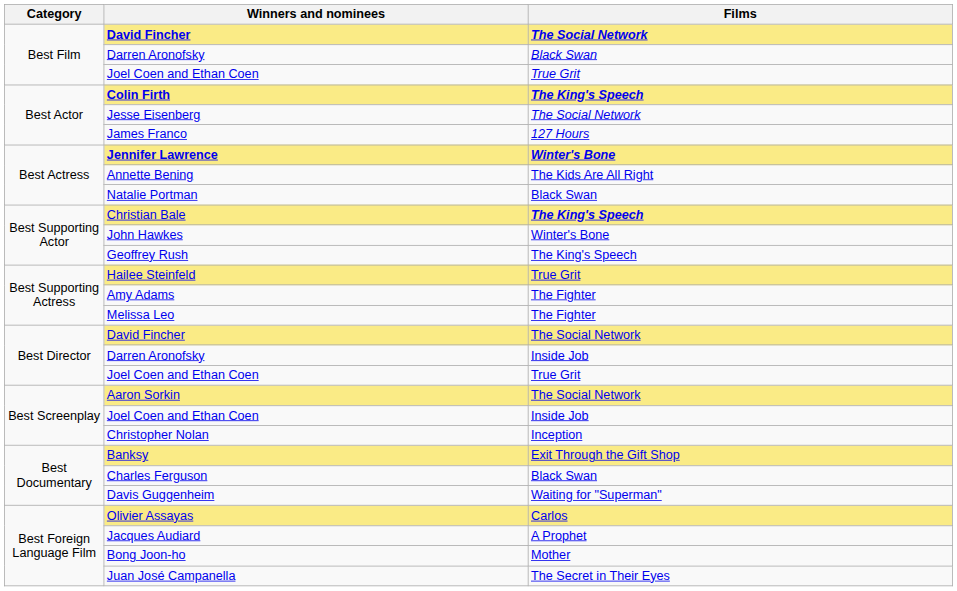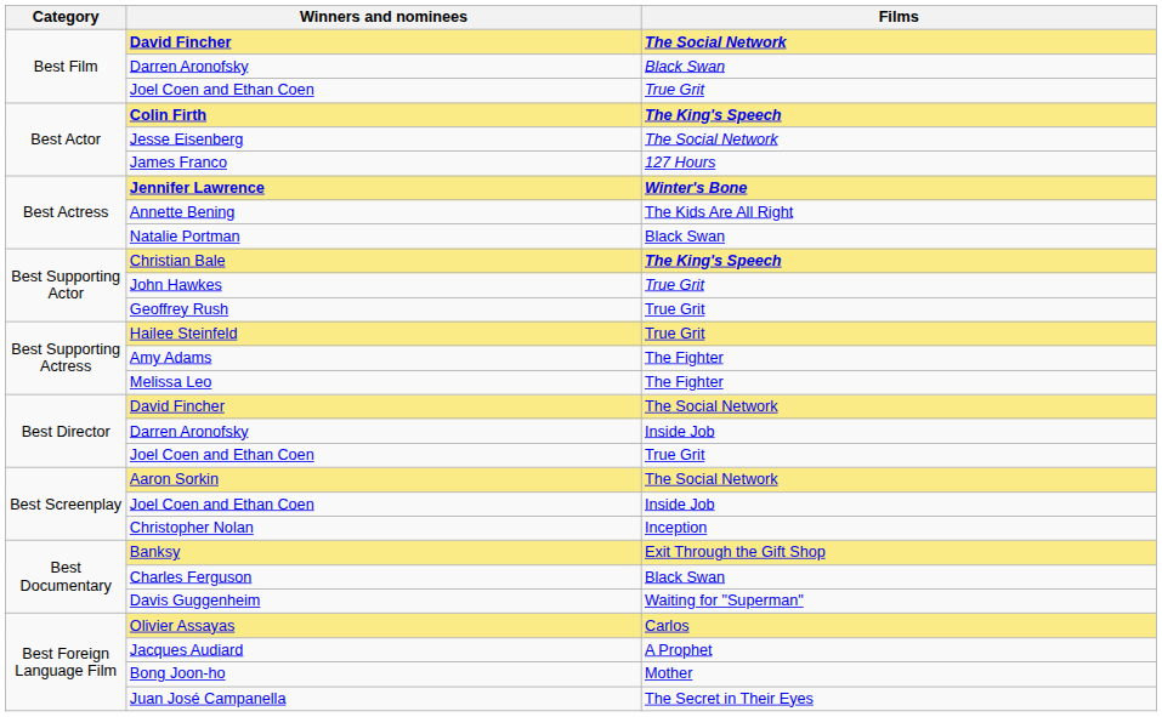John Hawkes | Films: Winter's Bone -> True Grit
Geoffrey Rush | Films: The King's Speech -> True Grit
